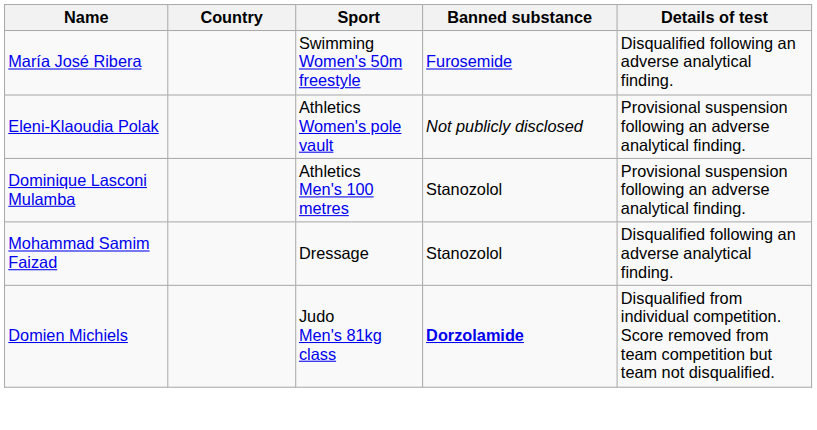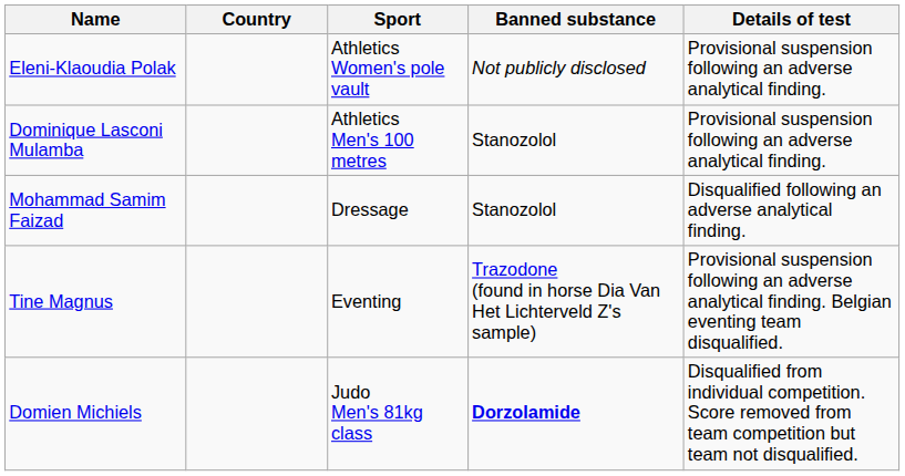- row: María José Ribera | Swimming Women's 50m freestyle | Furosemide | Disqualified following an adverse analytical finding.
+ row: Tine Magnus | Eventing | Trazodone (found in horse Dia Van Het Lichterveld Z's sample) | Provisional suspension following an adverse analytical finding. Belgian eventing team disqualified.
